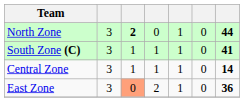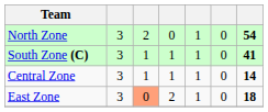North Zone | column 3: bold -> normal
North Zone | column 7: 44 -> 54
East Zone | column 7: 36 -> 18
